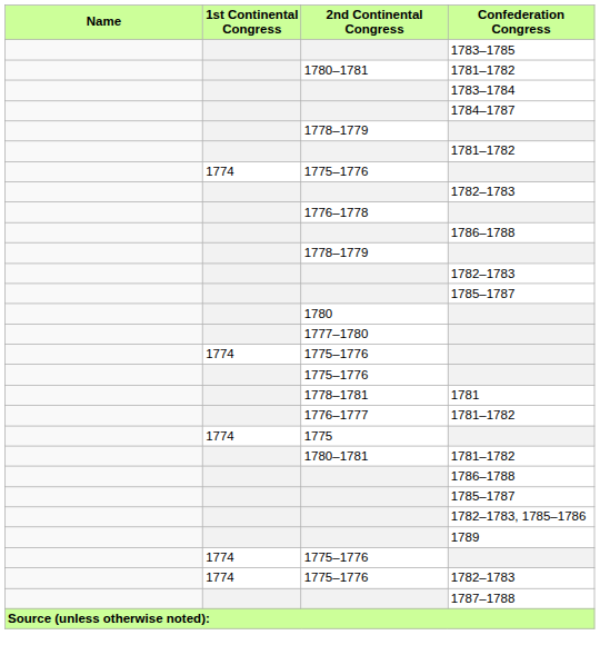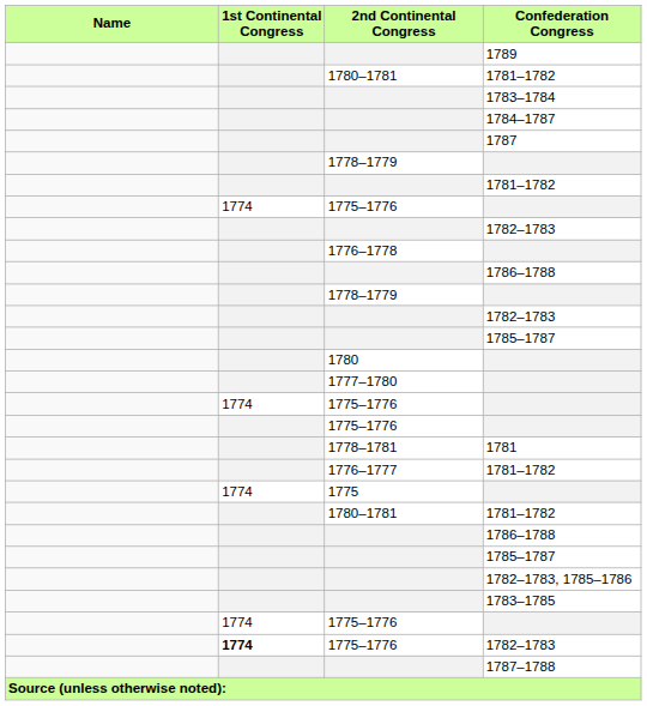rows swapped: 1789 <-> 1783–1785
+ row: 1787
1775–1776 / 1782–1783 | 1st Continental Congress: normal -> bold
